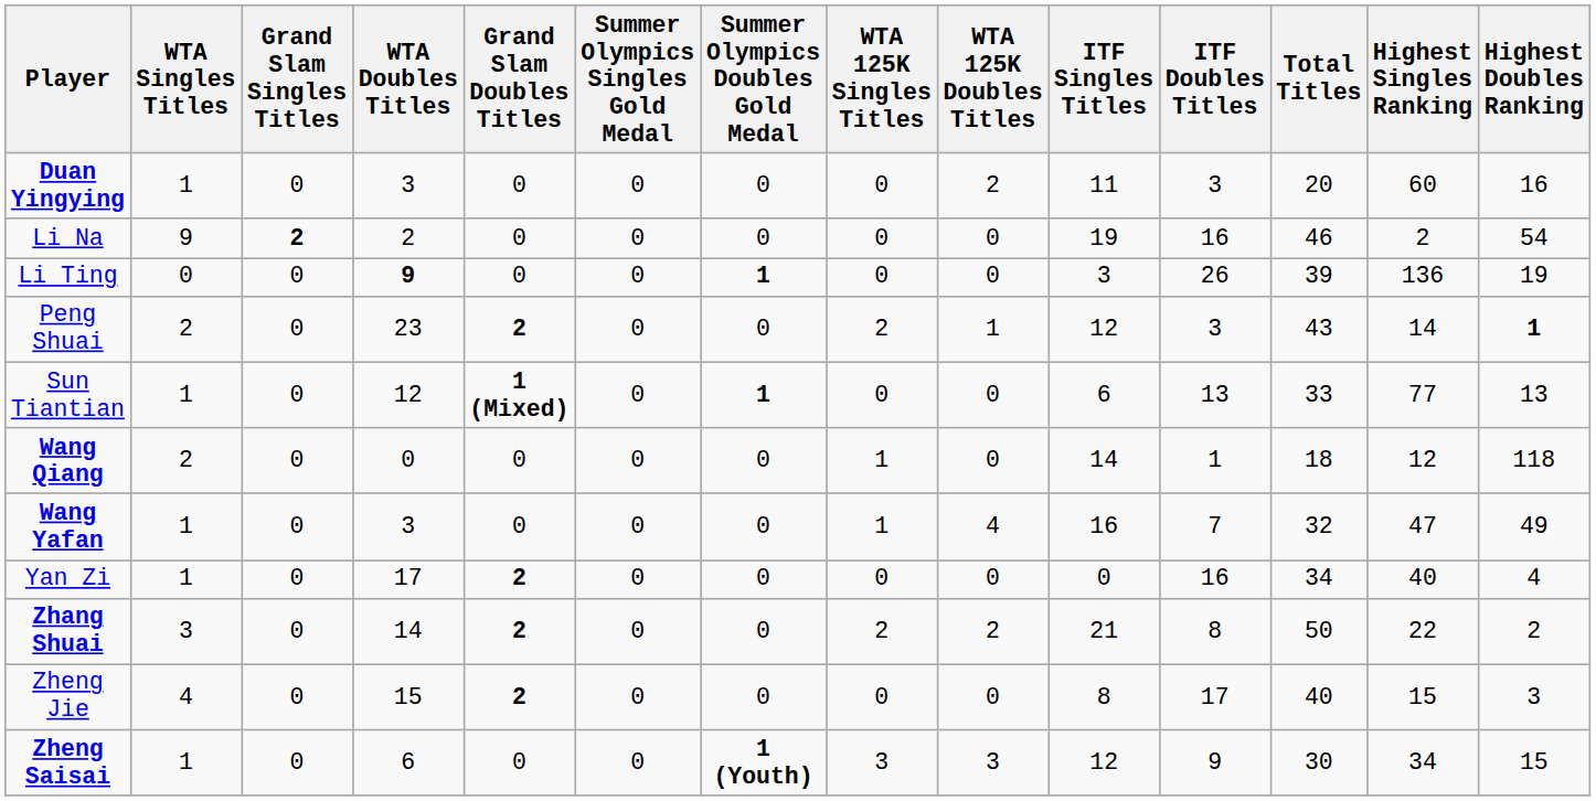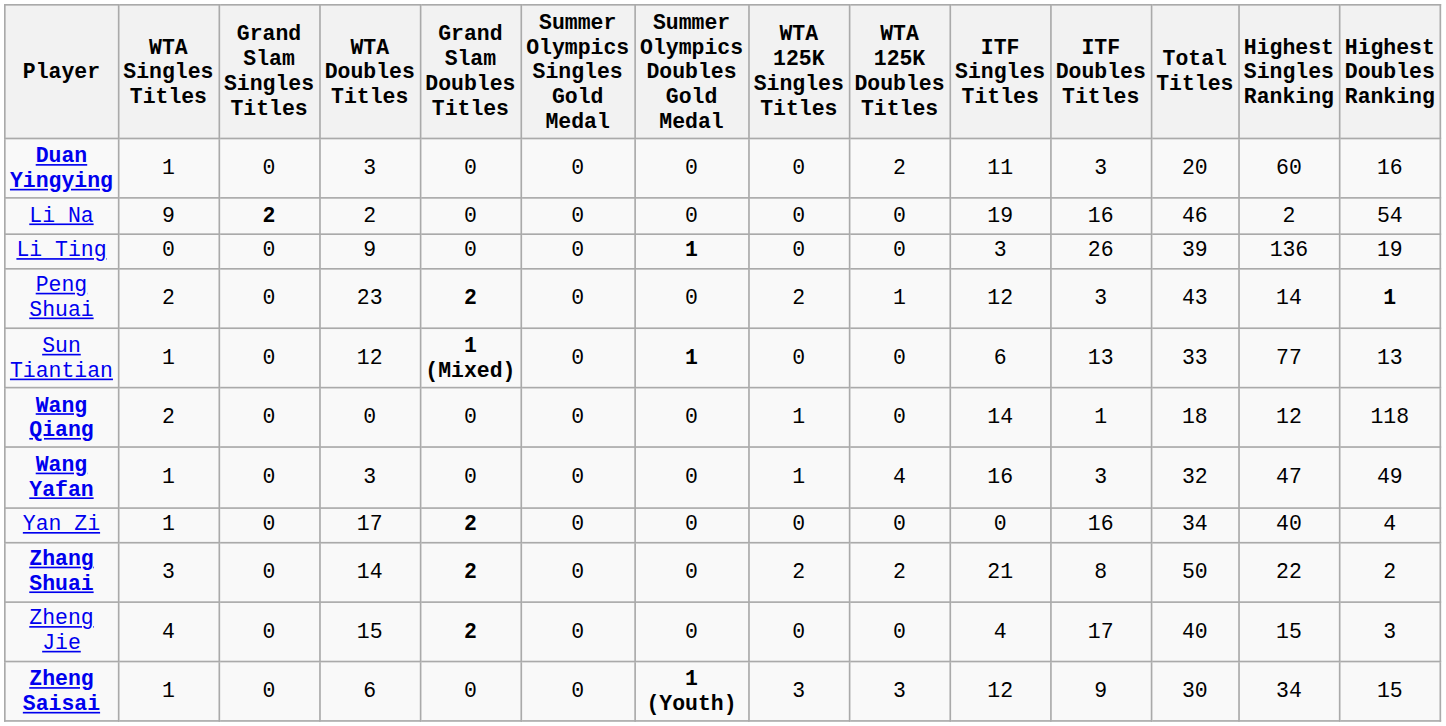Li Ting | WTA Doubles Titles: bold -> normal
Wang Yafan | ITF Doubles Titles: 7 -> 3
Zheng Jie | ITF Singles Titles: 8 -> 4
